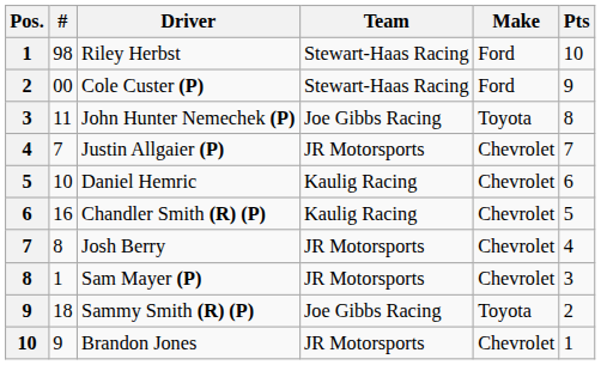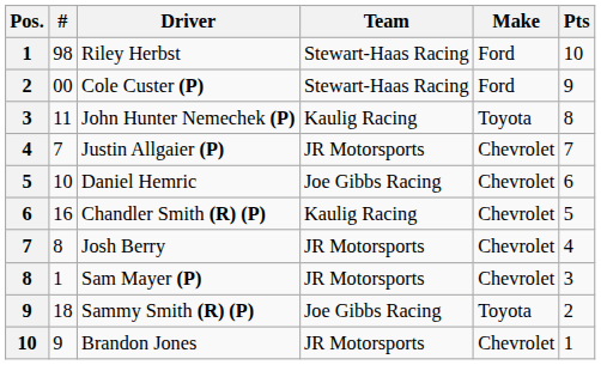John Hunter Nemechek (P) | Team: Joe Gibbs Racing -> Kaulig Racing
Daniel Hemric | Team: Kaulig Racing -> Joe Gibbs Racing
